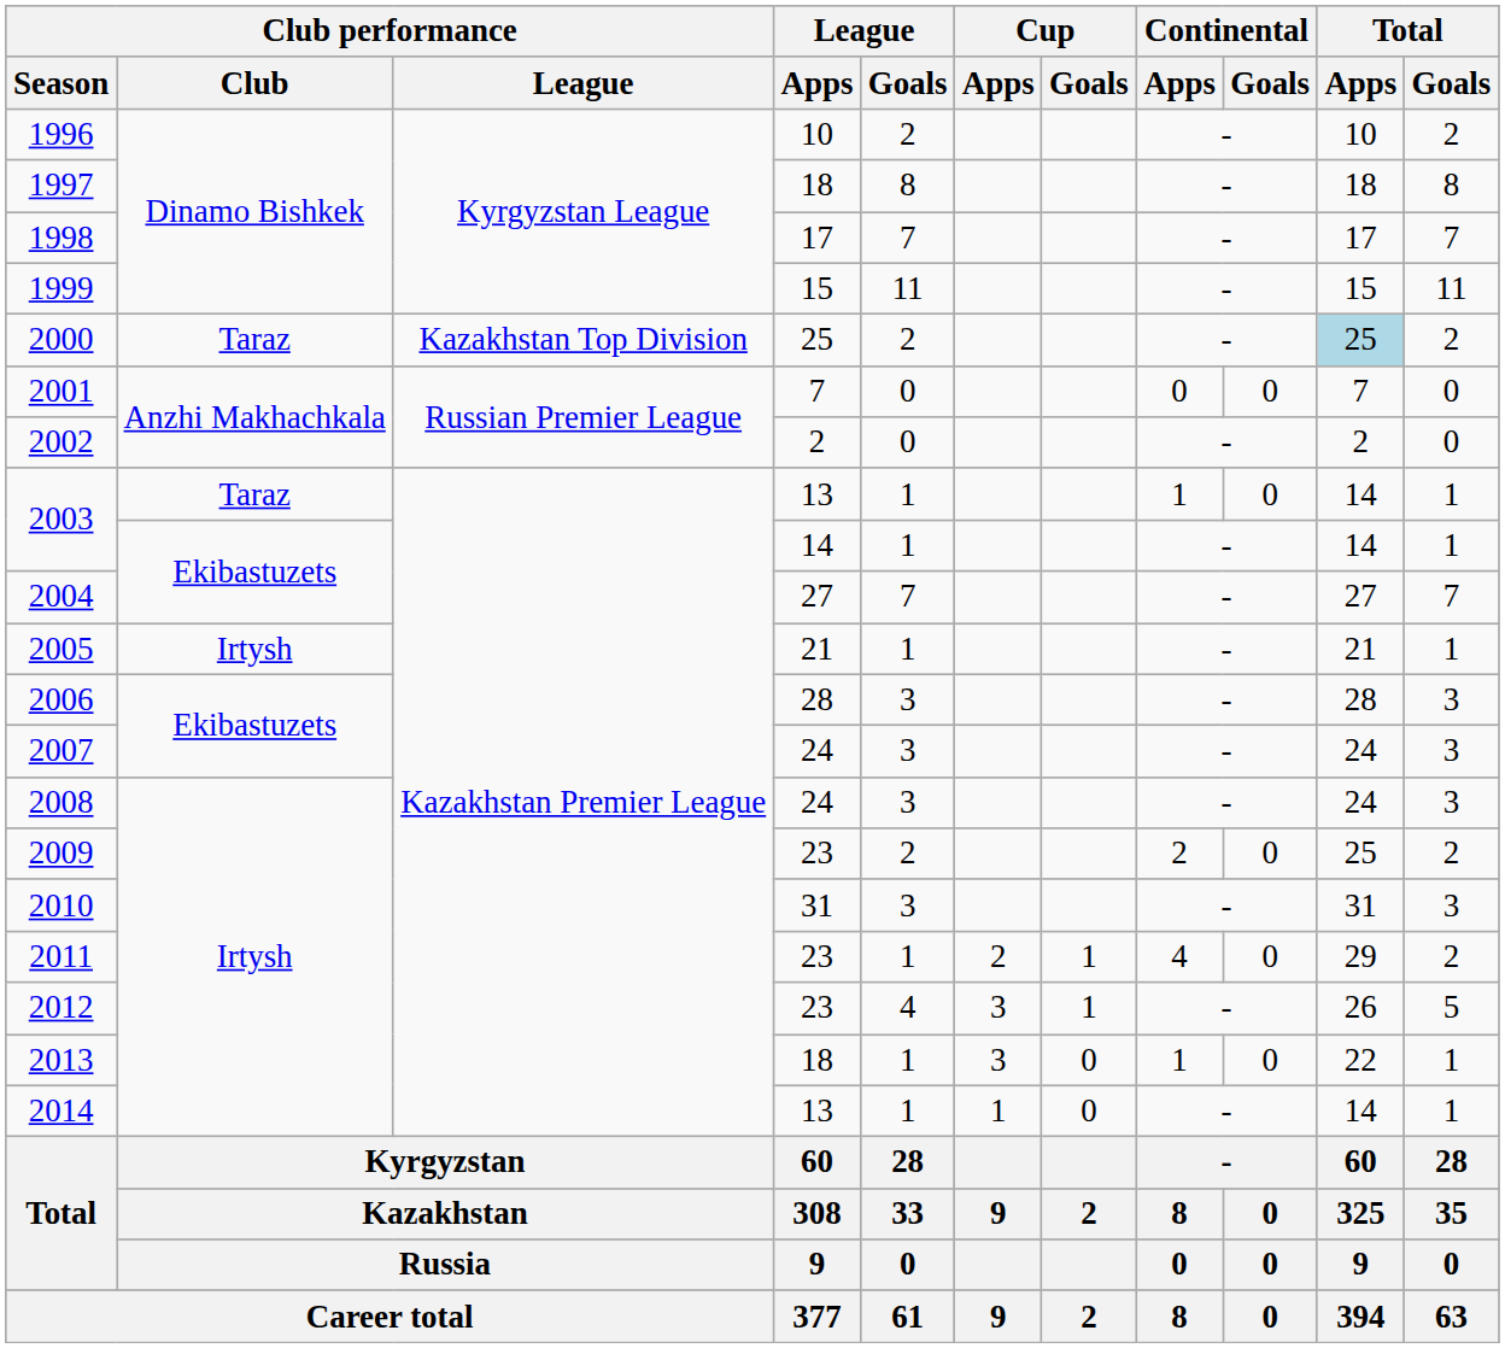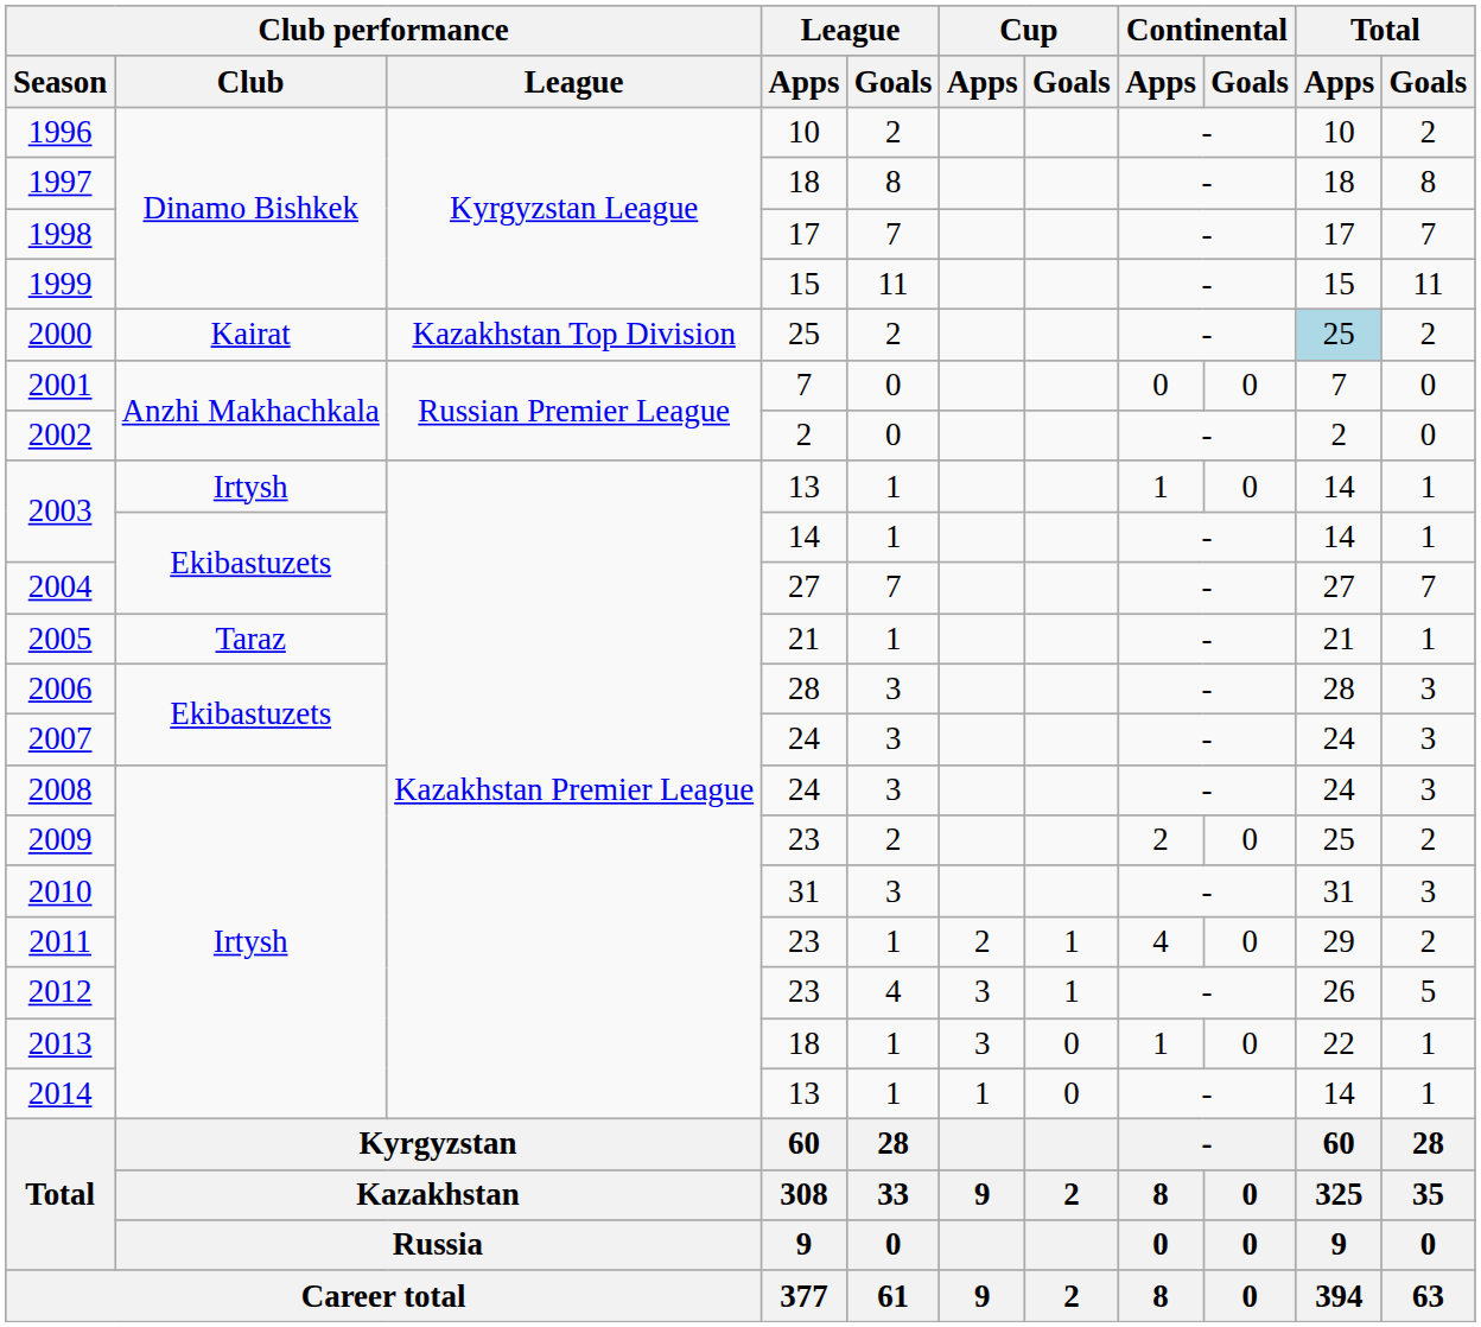2000 | Club performance / Club: Taraz -> Kairat
2003 / 13 | Club performance / Club: Taraz -> Irtysh
2005 | Club performance / Club: Irtysh -> Taraz
